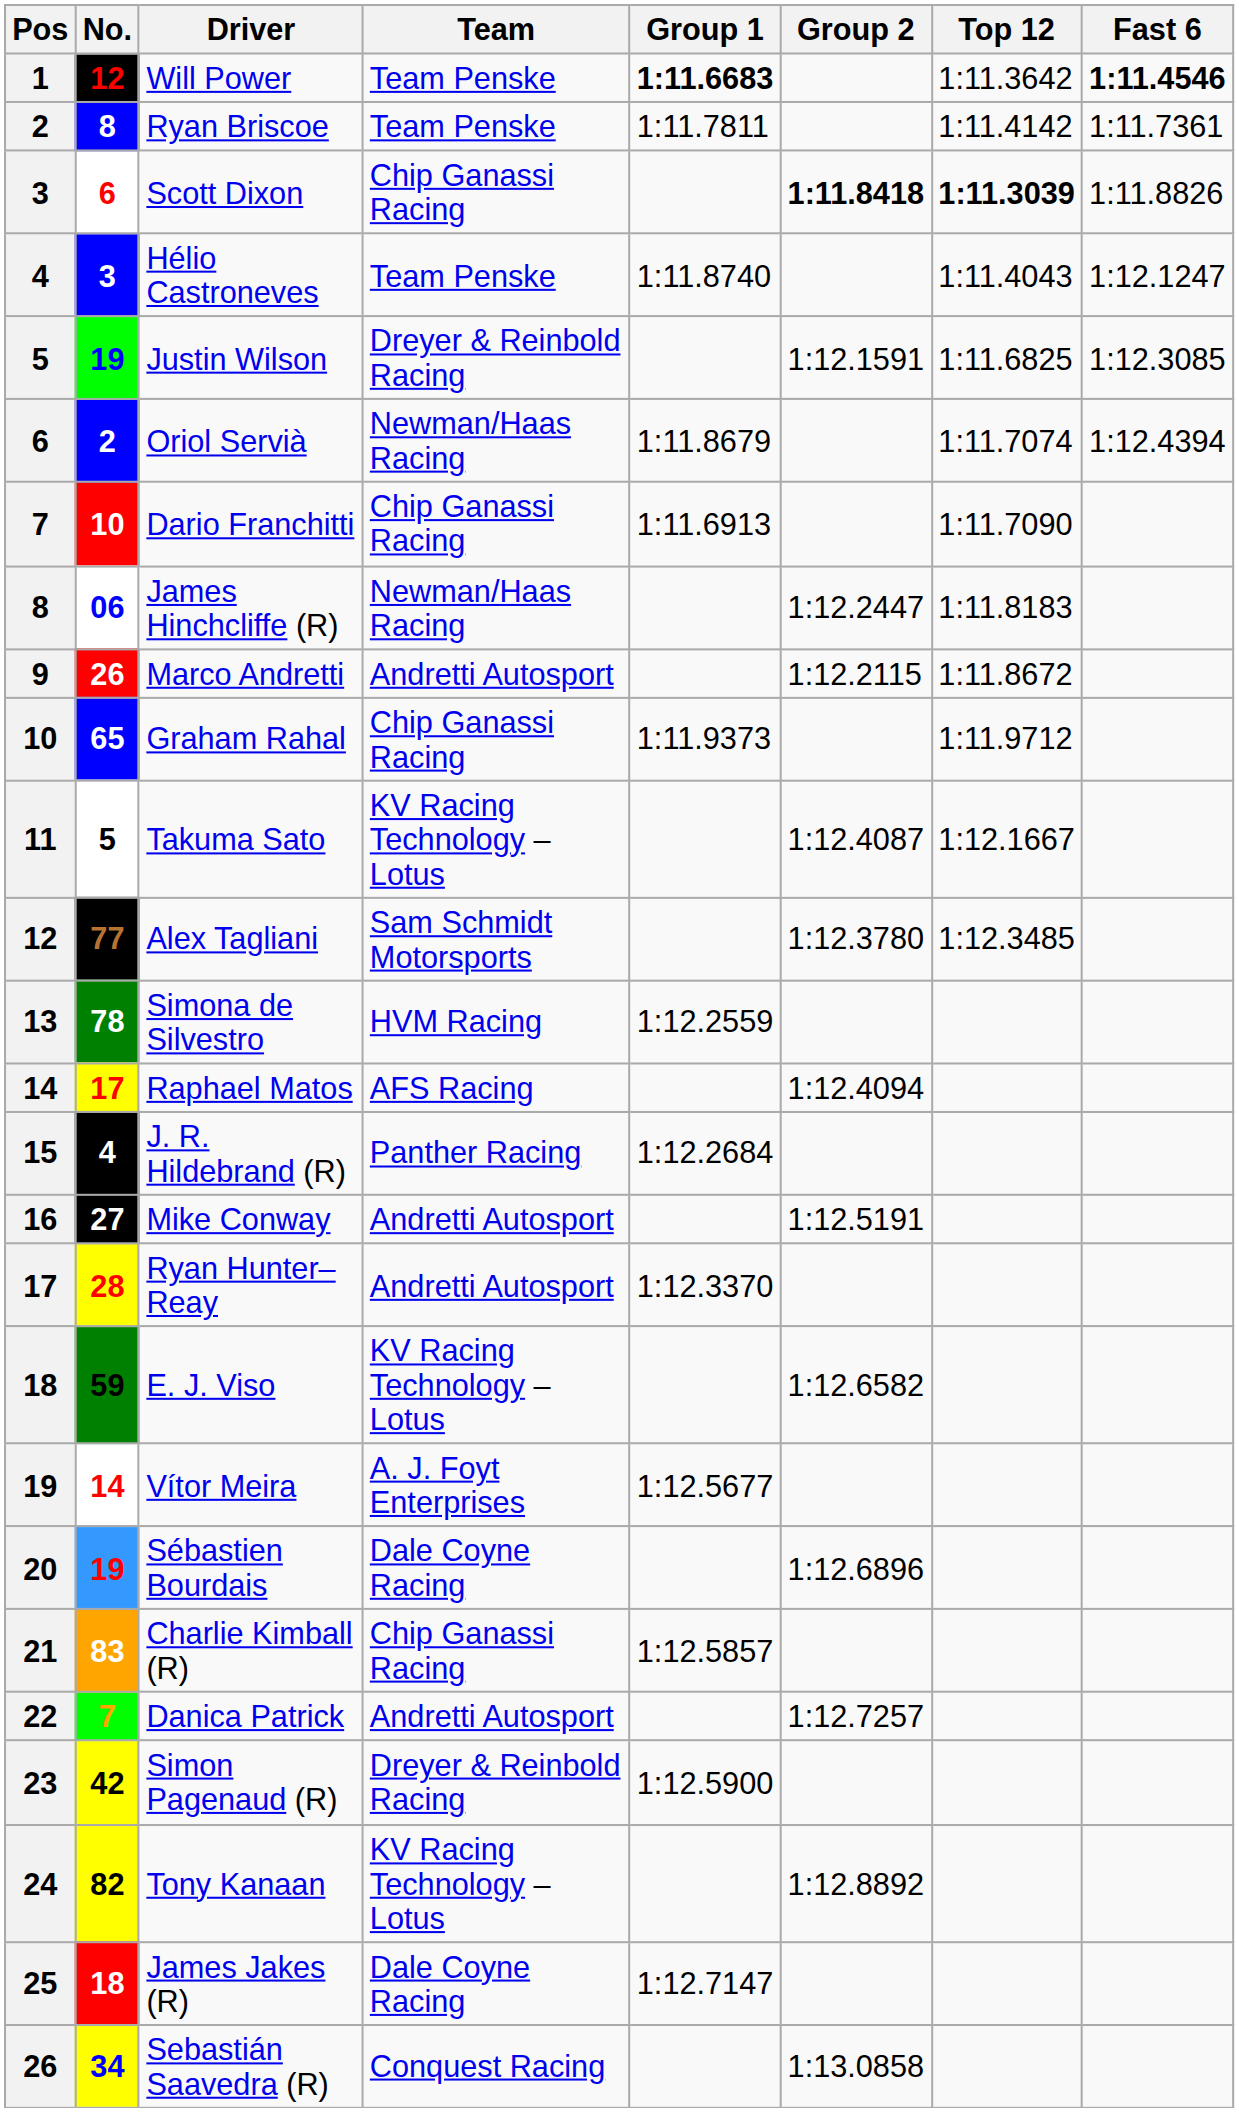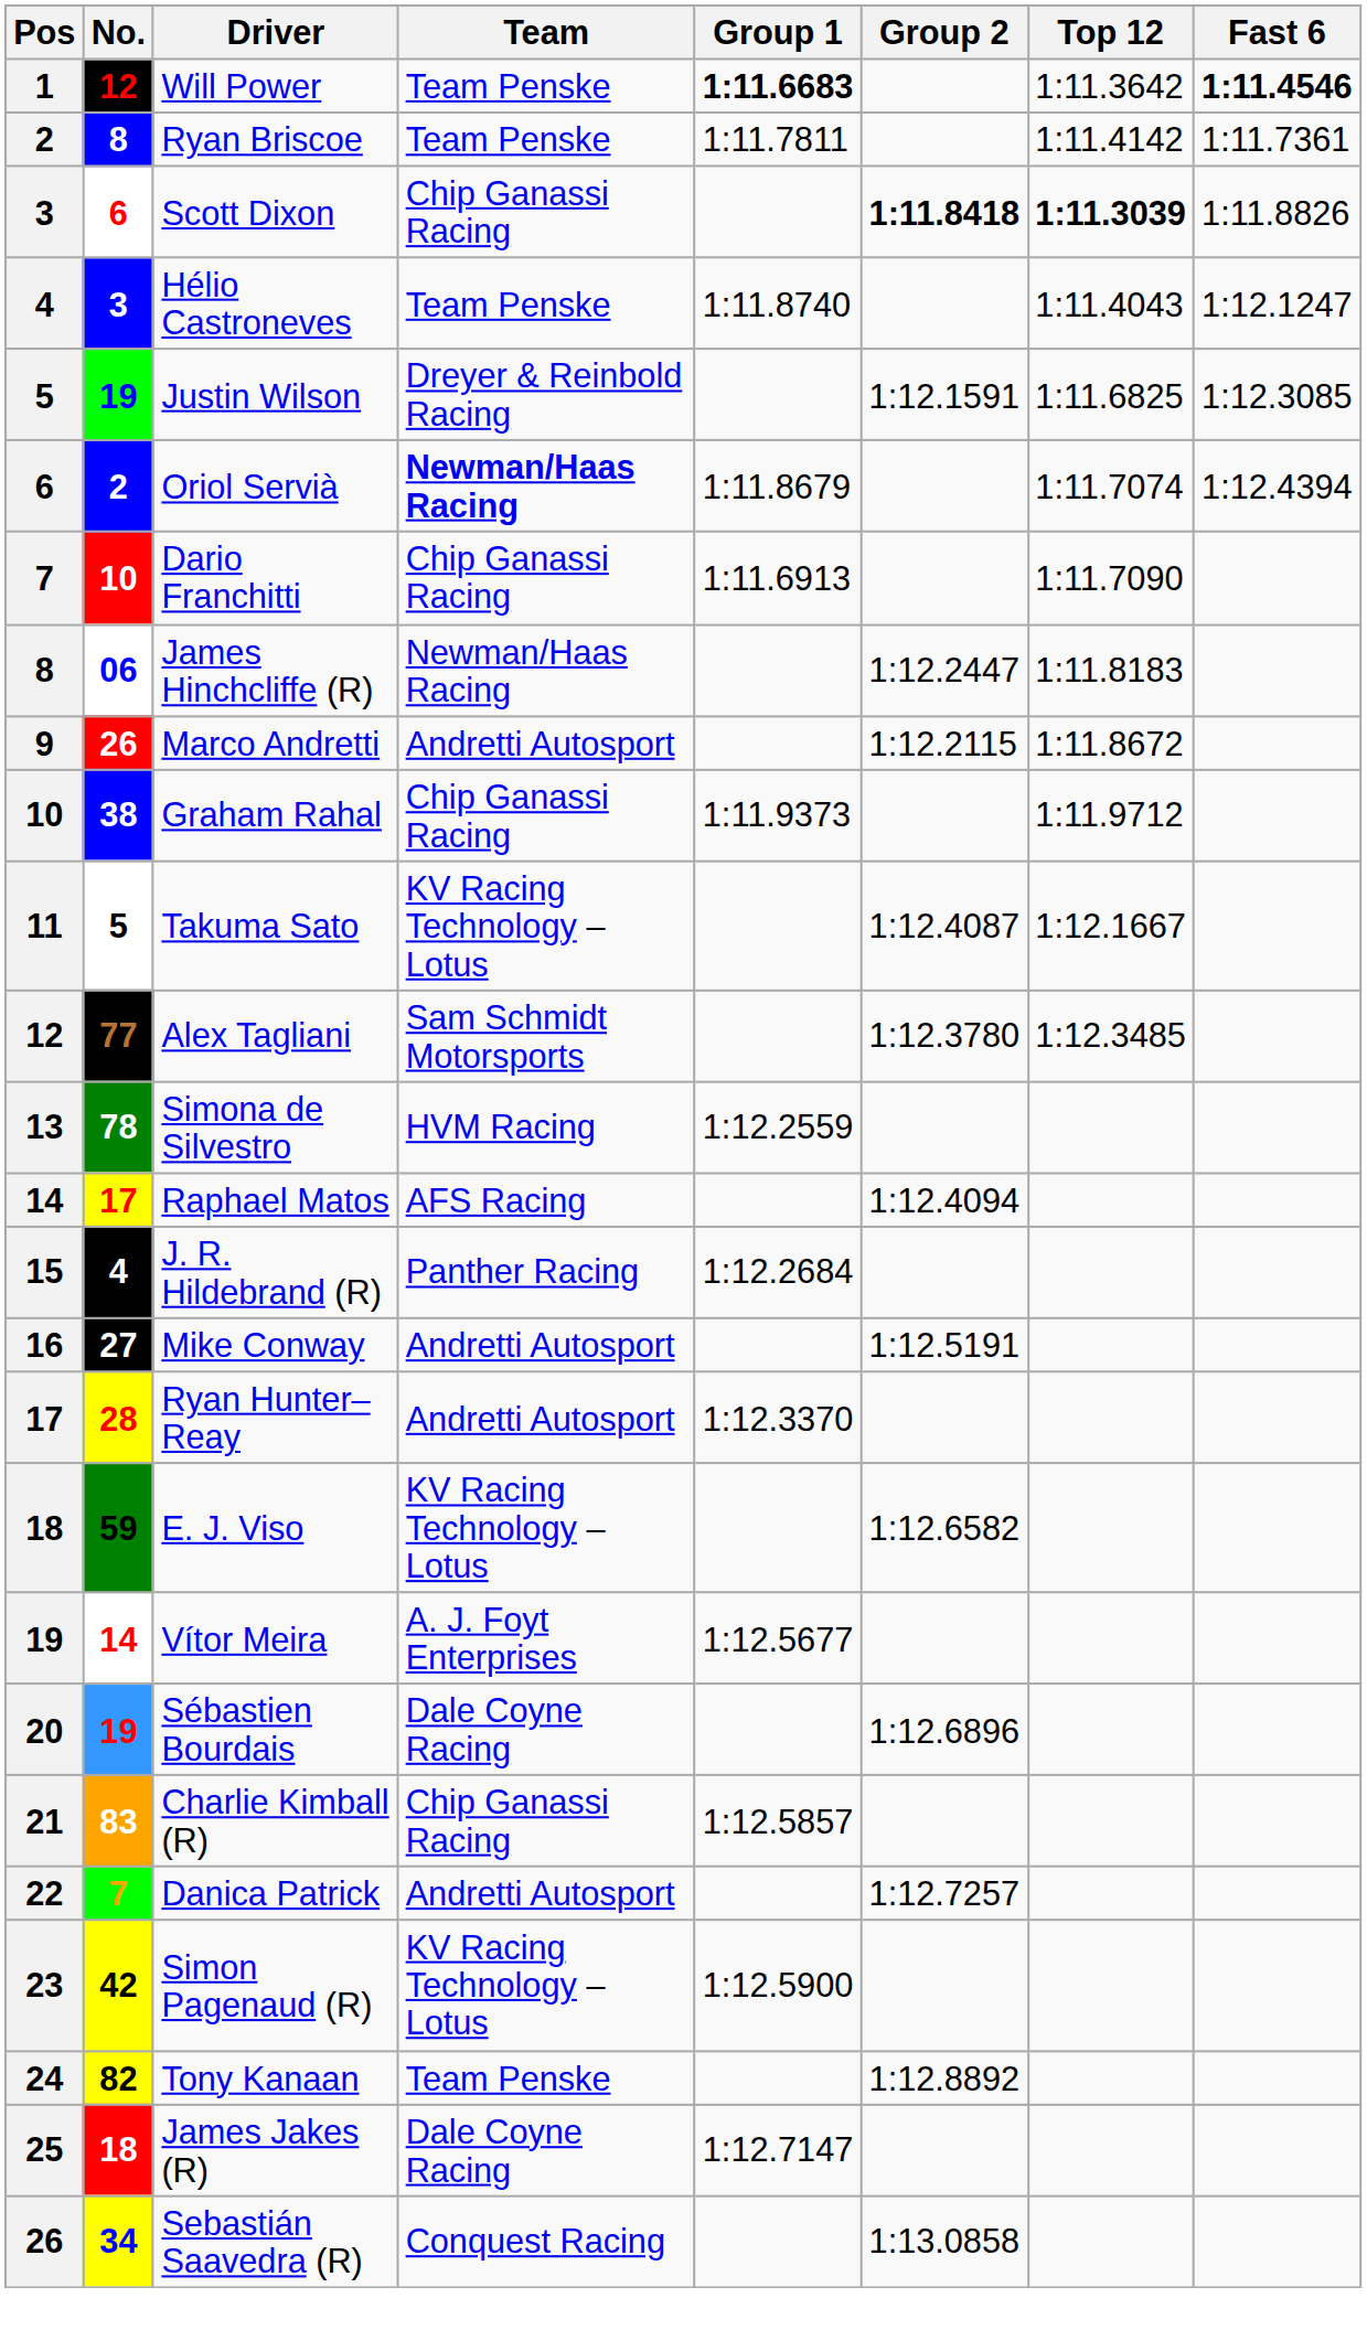Oriol Servià | Team: normal -> bold
Graham Rahal | No.: 65 -> 38
Simon Pagenaud (R) | Team: Dreyer & Reinbold Racing -> KV Racing Technology – Lotus
Tony Kanaan | Team: KV Racing Technology – Lotus -> Team Penske
